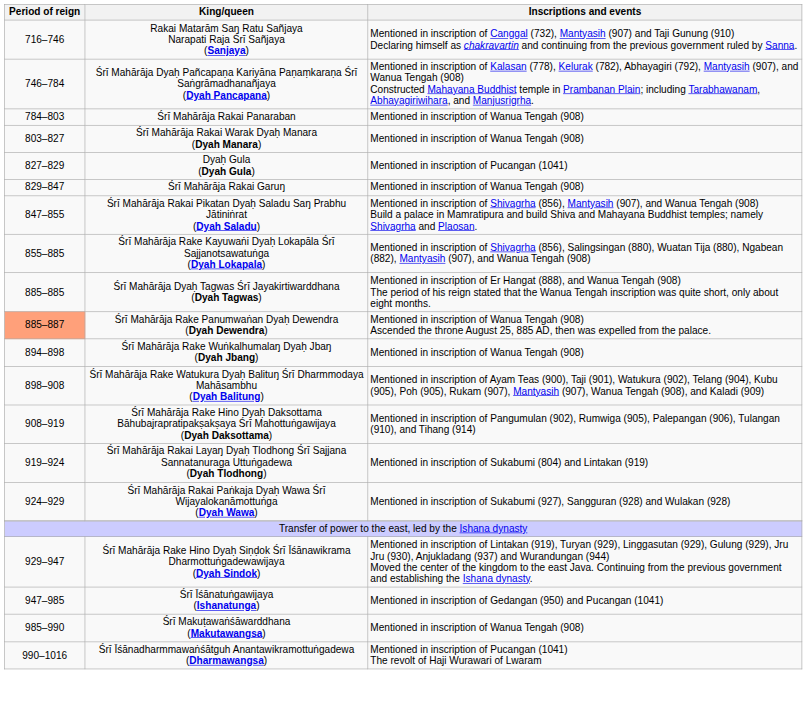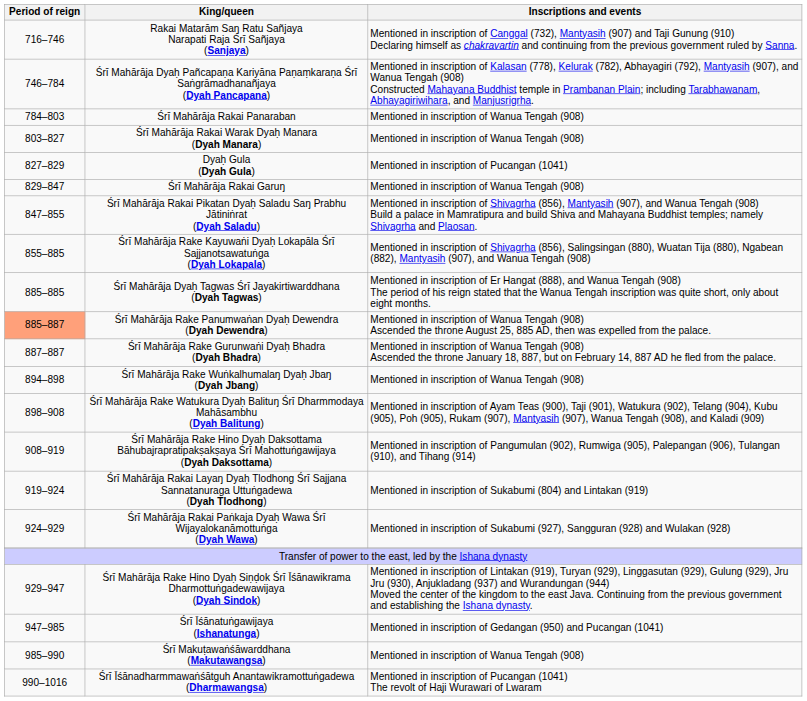+ row: 887–887 | Śrī Mahārāja Rake Gurunwaṅi Dyaḥ Bhadra (Dyah Bhadra) | Mentioned in inscription of Wanua Tengah (908) Ascended the throne January 18, 887, but on February 14, 887 AD he fled from the palace.
